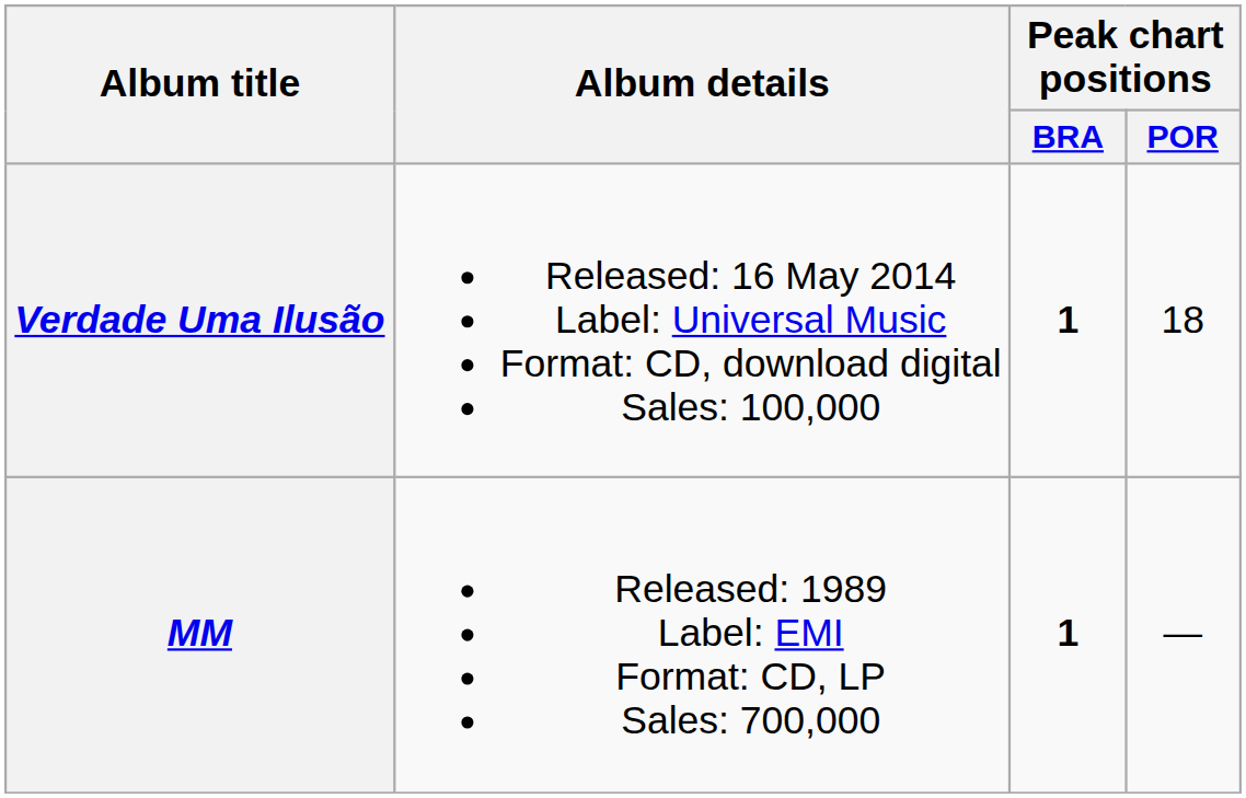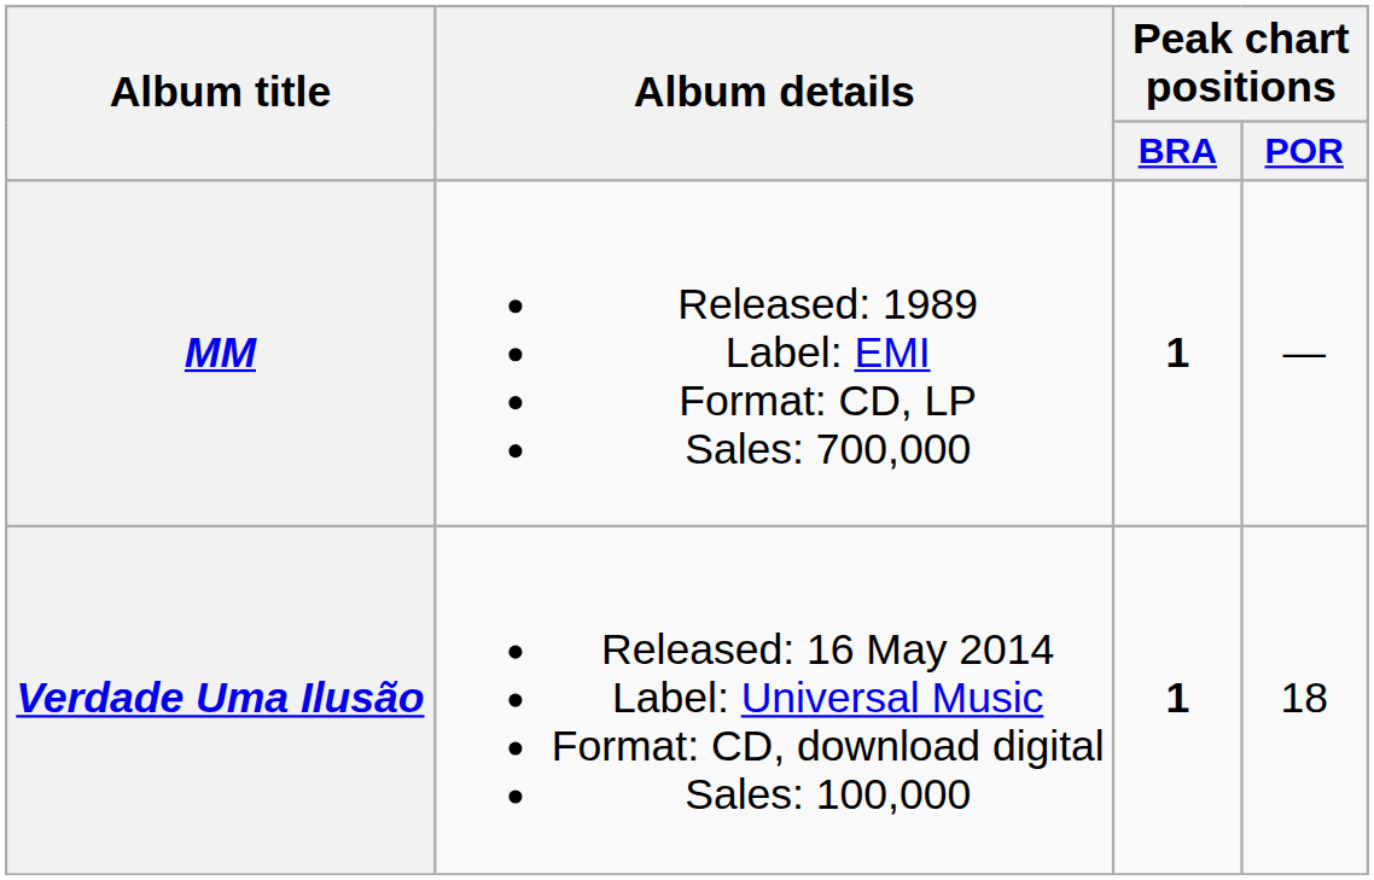rows swapped: MM <-> Verdade Uma Ilusão
